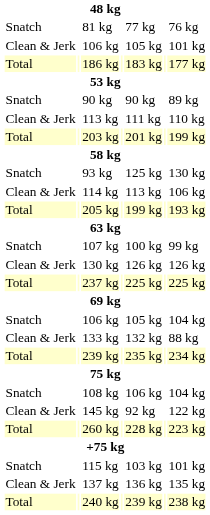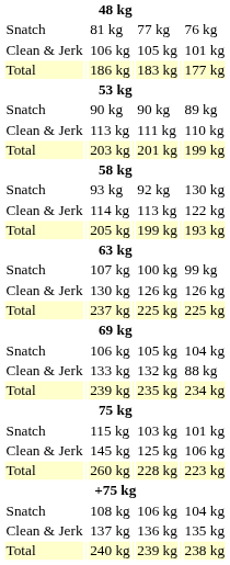93 kg | column 5: 125 kg -> 92 kg
114 kg | column 7: 106 kg -> 122 kg
rows swapped: 115 kg <-> 108 kg
145 kg | column 5: 92 kg -> 125 kg
145 kg | column 7: 122 kg -> 106 kg
